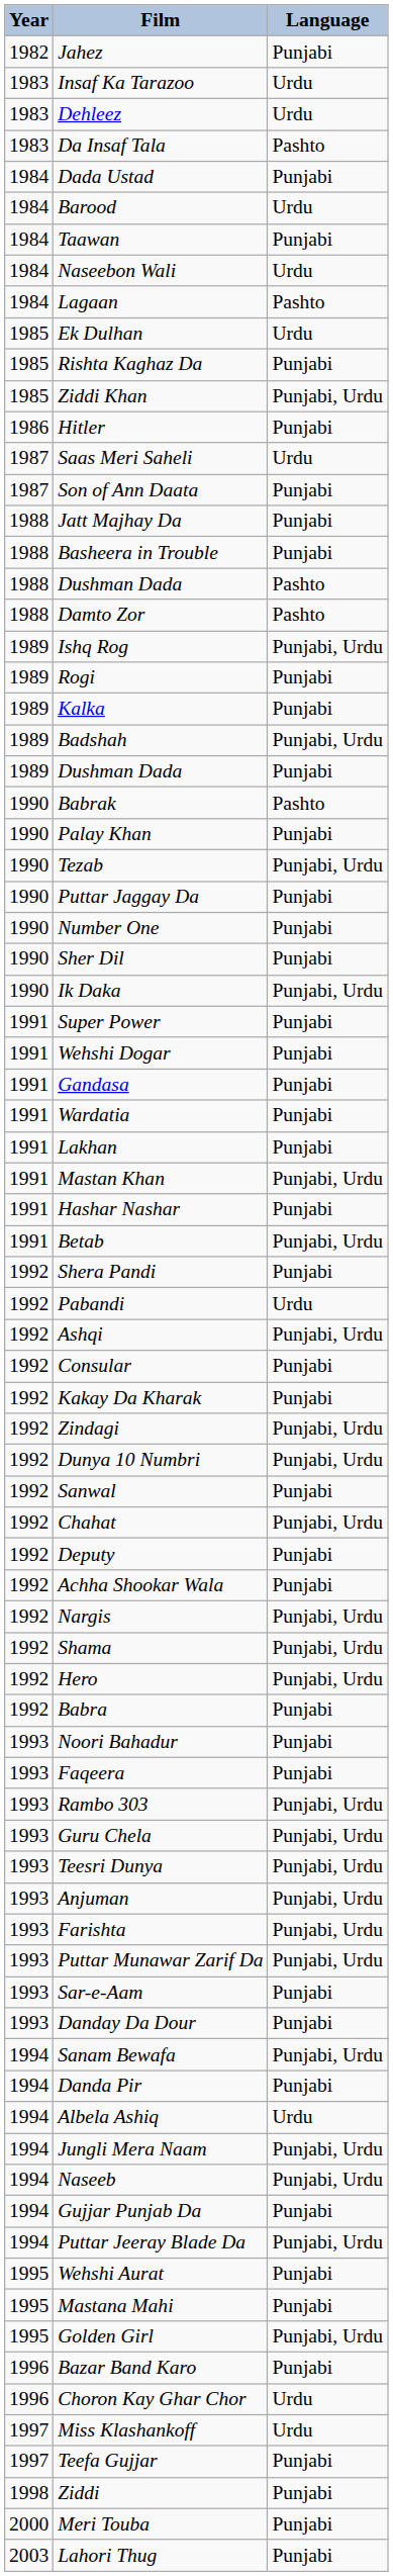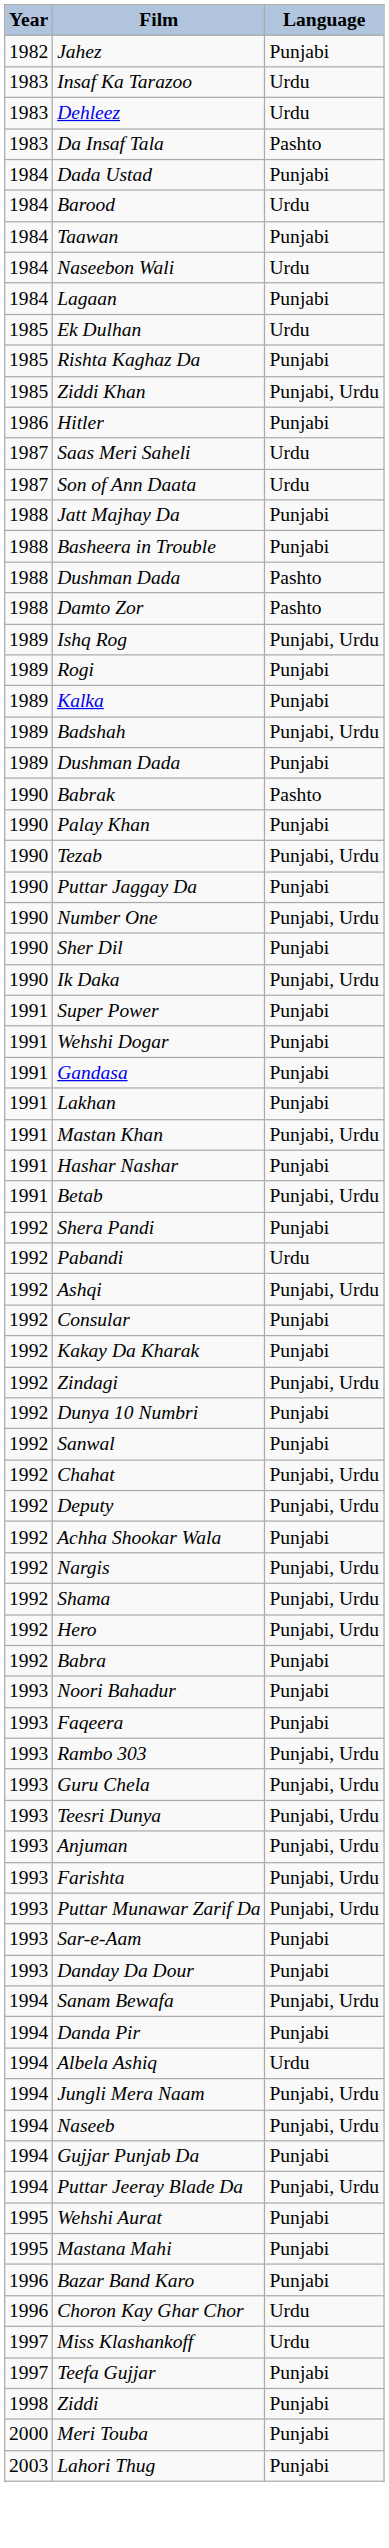Lagaan | Language: Pashto -> Punjabi
Son of Ann Daata | Language: Punjabi -> Urdu
Number One | Language: Punjabi -> Punjabi, Urdu
- row: 1991 | Wardatia | Punjabi
Dunya 10 Numbri | Language: Punjabi, Urdu -> Punjabi
Deputy | Language: Punjabi -> Punjabi, Urdu
- row: 1995 | Golden Girl | Punjabi, Urdu
